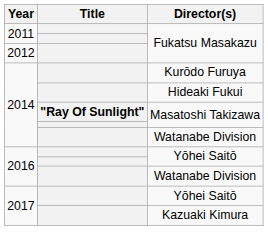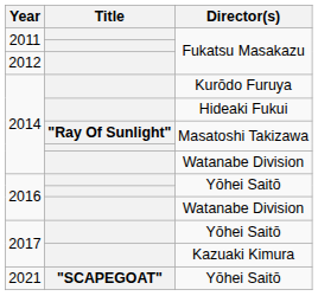+ row: 2021 | "SCAPEGOAT" | Yōhei Saitō
